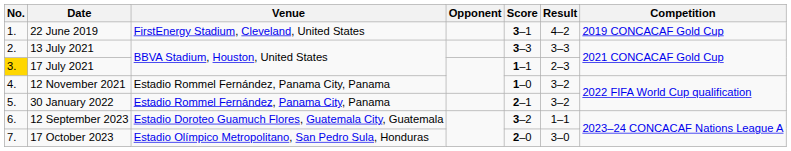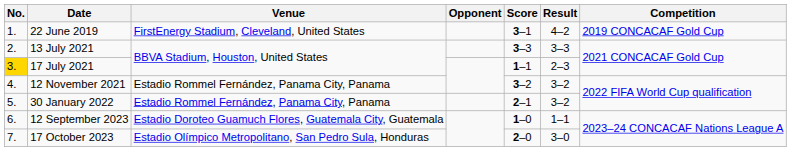12 November 2021 | Score: 1–0 -> 3–2
12 September 2023 | Score: 3–2 -> 1–0
